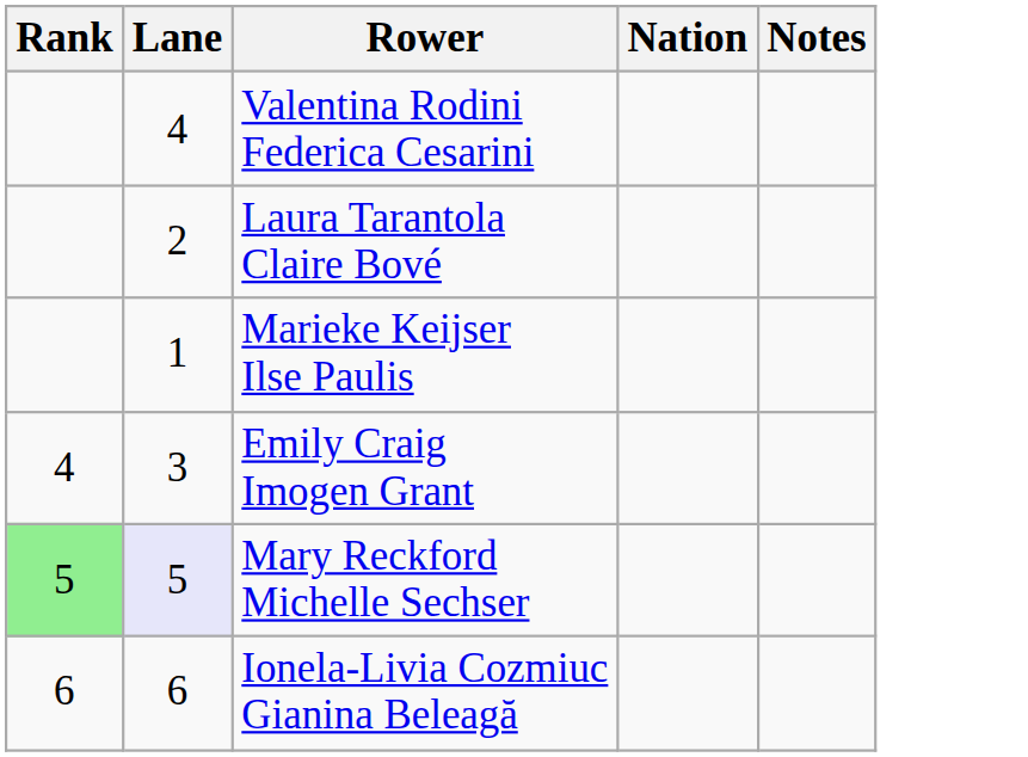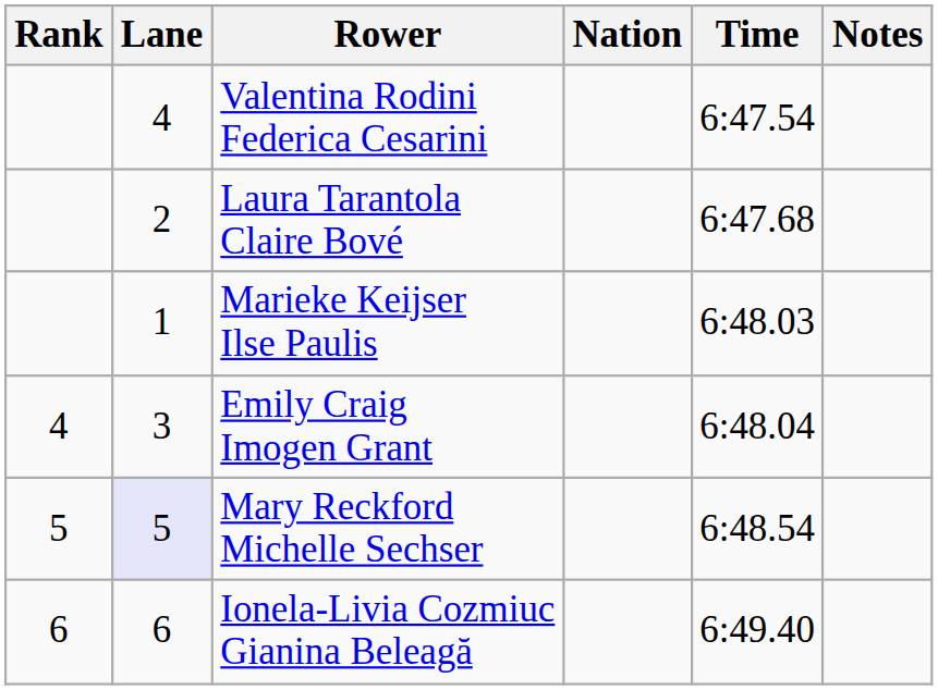+ column: Time | 6:47.54 | 6:47.68 | 6:48.03 | 6:48.04 | 6:48.54 | 6:49.40
Mary Reckford Michelle Sechser | Rank: lightgreen background -> no background
